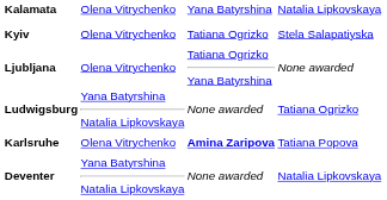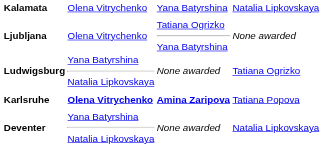- row: Kyiv | Olena Vitrychenko | Tatiana Ogrizko | Stela Salapatiyska
Karlsruhe | column 2: normal -> bold
